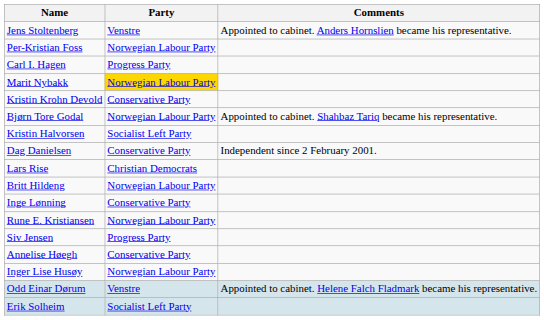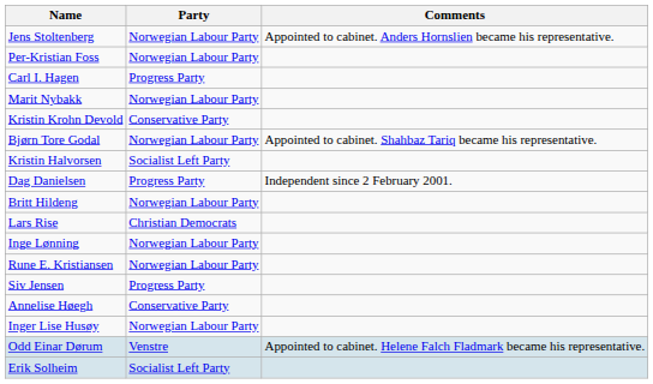Jens Stoltenberg | Party: Venstre -> Norwegian Labour Party
Marit Nybakk | Party: gold background -> no background
Dag Danielsen | Party: Conservative Party -> Progress Party
rows swapped: Lars Rise <-> Britt Hildeng
Inge Lønning | Party: Conservative Party -> Norwegian Labour Party
